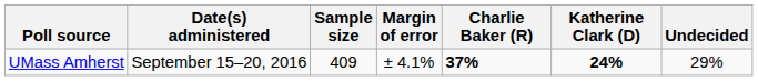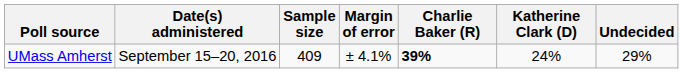UMass Amherst | Charlie Baker (R): 37% -> 39%
UMass Amherst | Katherine Clark (D): bold -> normal
